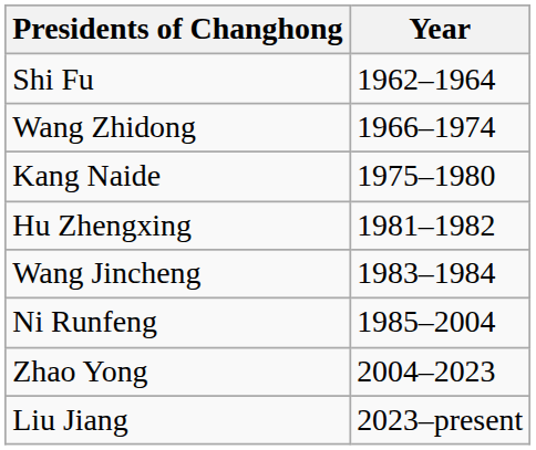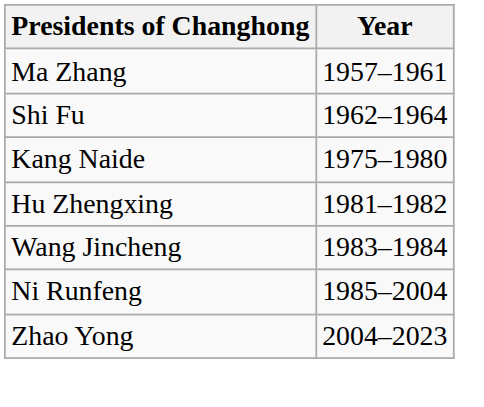+ row: Ma Zhang | 1957–1961
- row: Wang Zhidong | 1966–1974
- row: Liu Jiang | 2023–present
